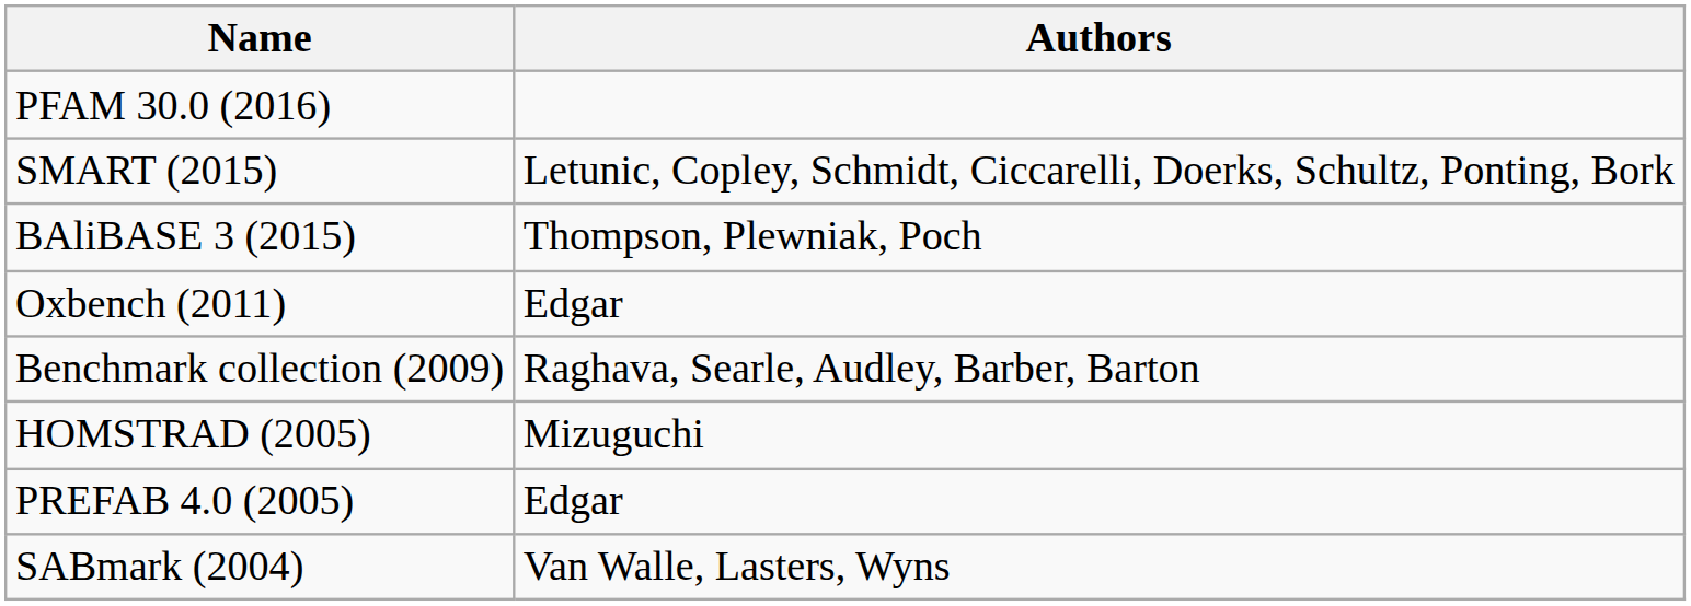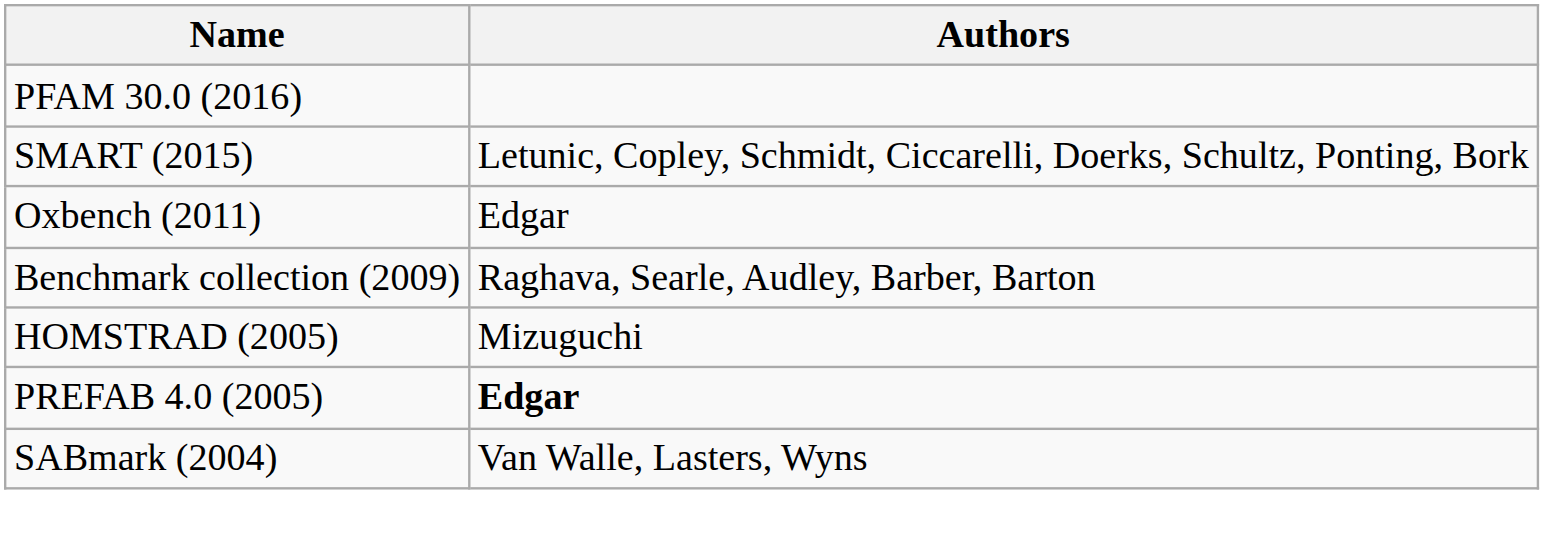- row: BAliBASE 3 (2015) | Thompson, Plewniak, Poch
PREFAB 4.0 (2005) | Authors: normal -> bold
